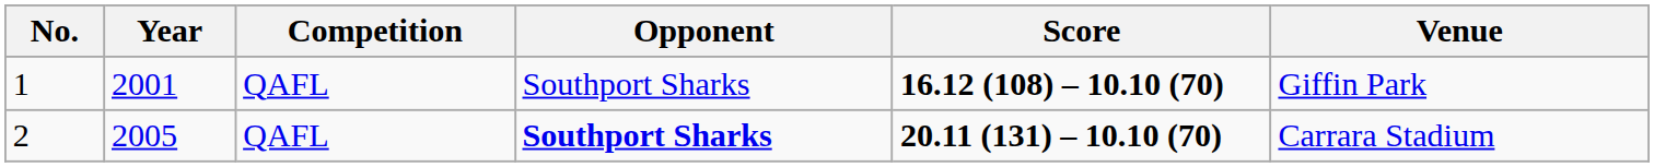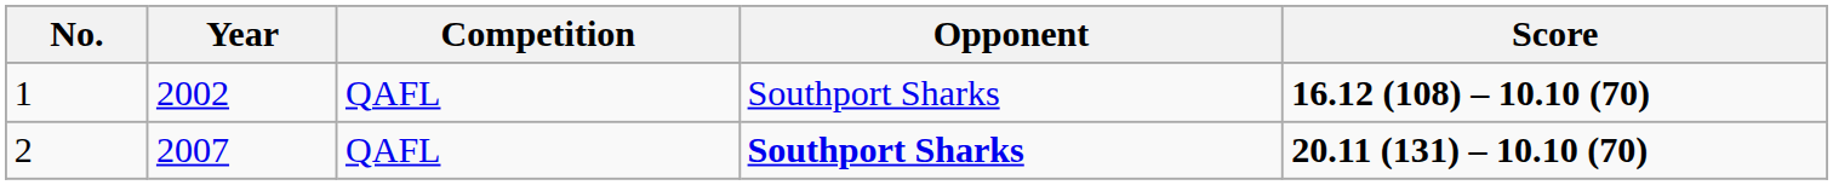- column: Venue | Giffin Park | Carrara Stadium
1 | Year: 2001 -> 2002
2 | Year: 2005 -> 2007
